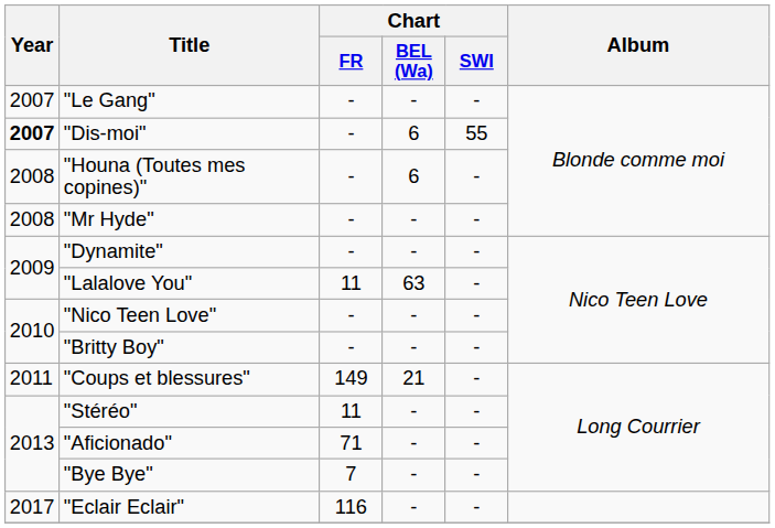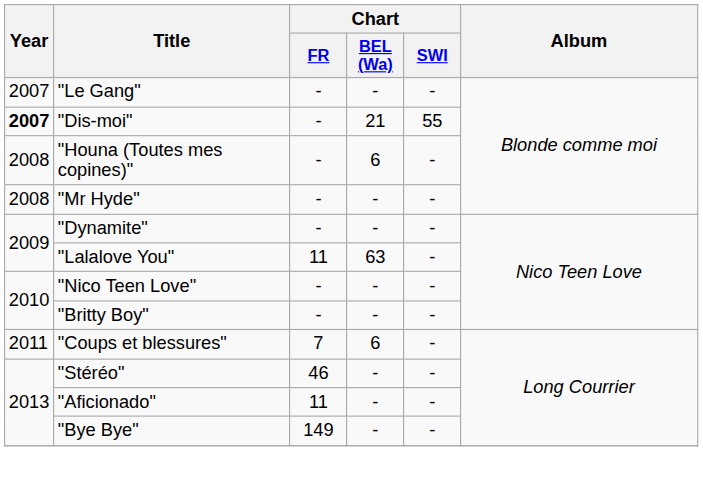"Dis-moi" | Chart / BEL (Wa): 6 -> 21
"Coups et blessures" | Chart / FR: 149 -> 7
"Coups et blessures" | Chart / BEL (Wa): 21 -> 6
"Stéréo" | Chart / FR: 11 -> 46
"Aficionado" | Chart / FR: 71 -> 11
"Bye Bye" | Chart / FR: 7 -> 149
- row: 2017 | "Eclair Eclair" | 116 | - | -
